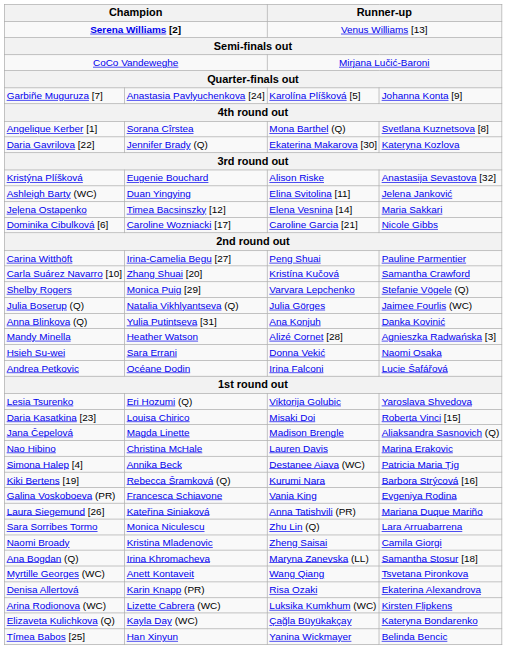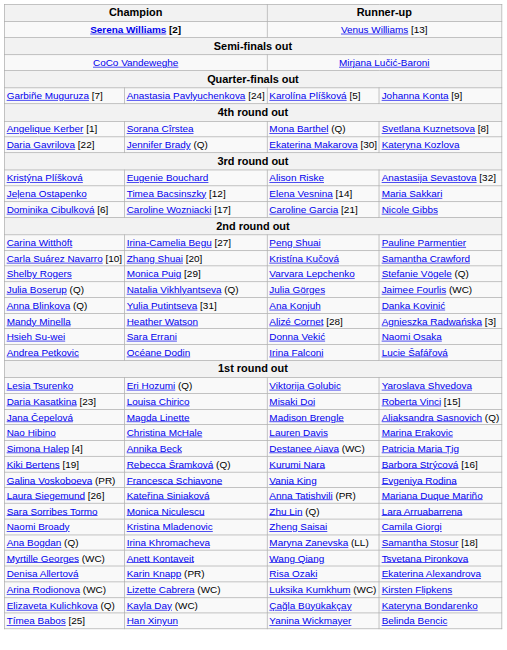- row: Ashleigh Barty (WC) | Duan Yingying | Elina Svitolina [11] | Jelena Janković
